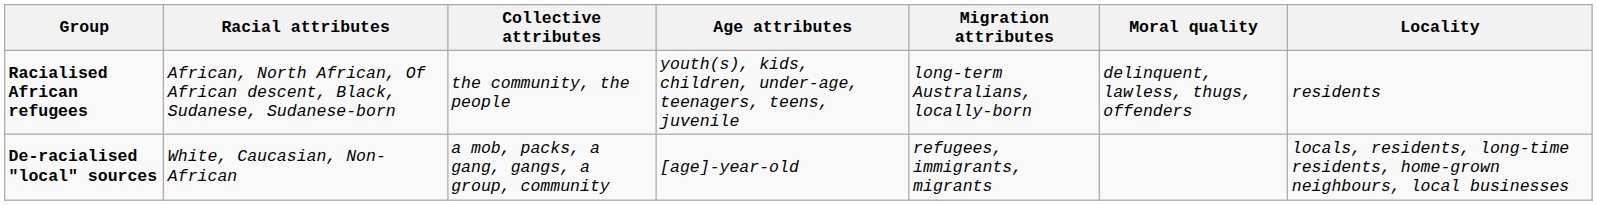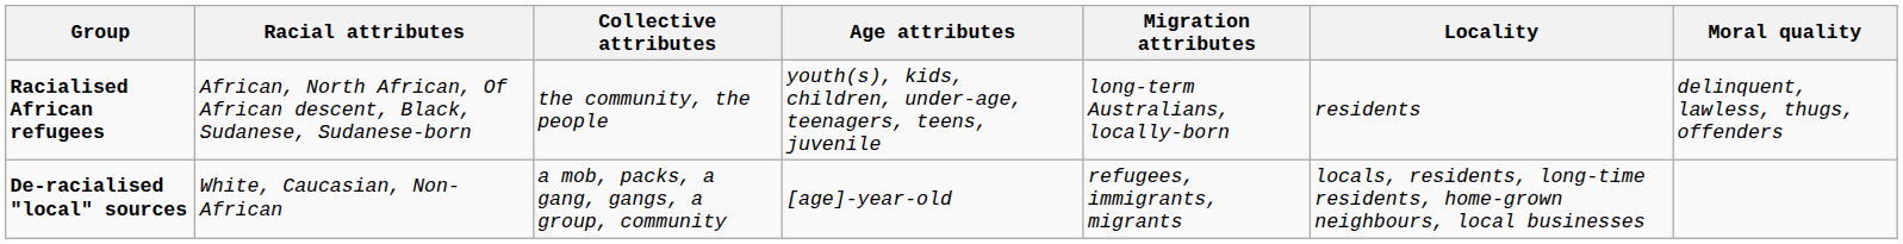columns swapped: Locality <-> Moral quality
